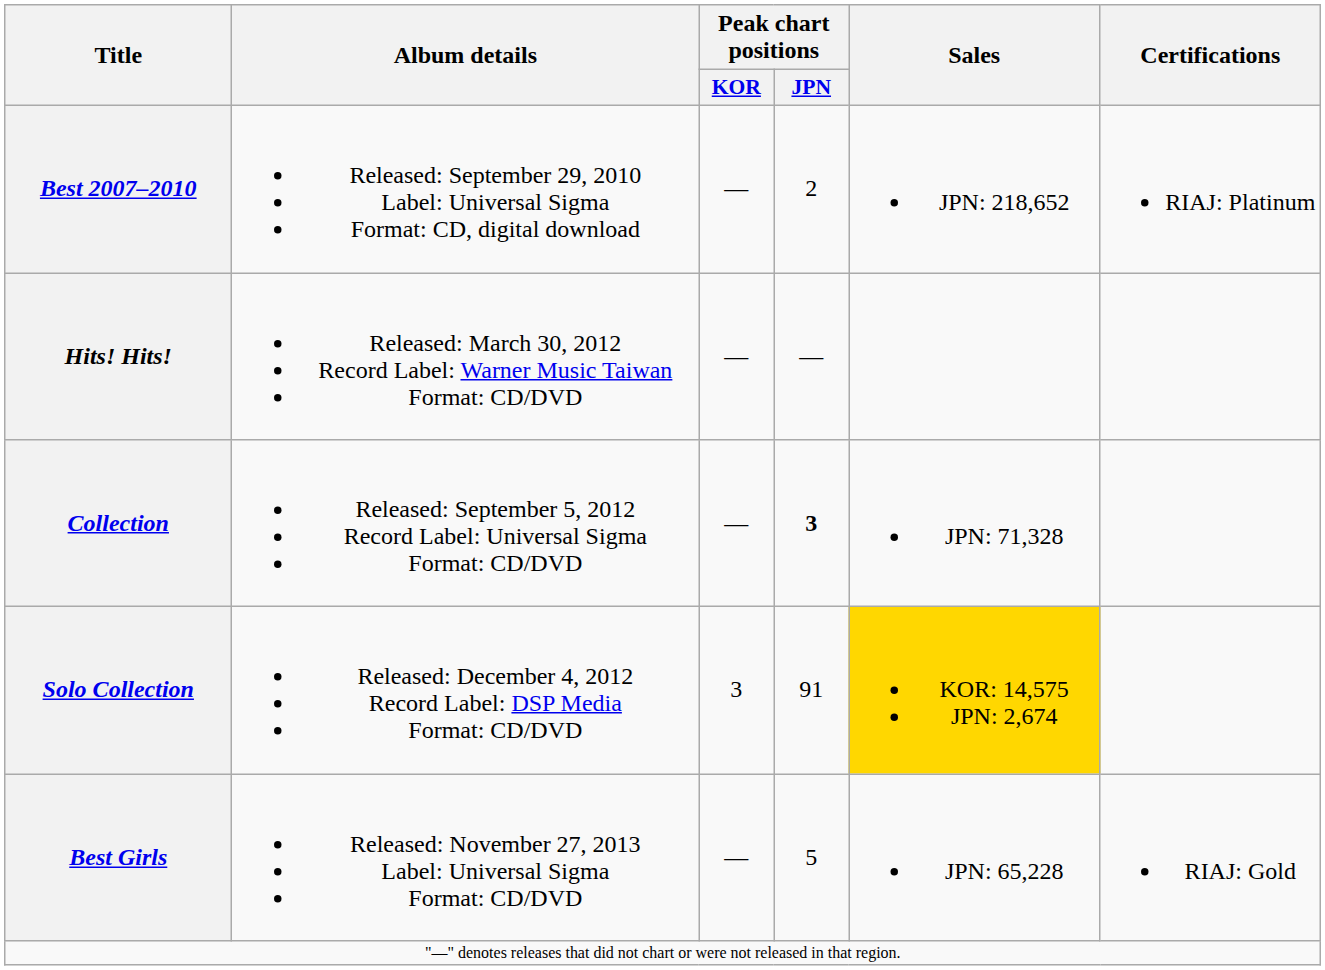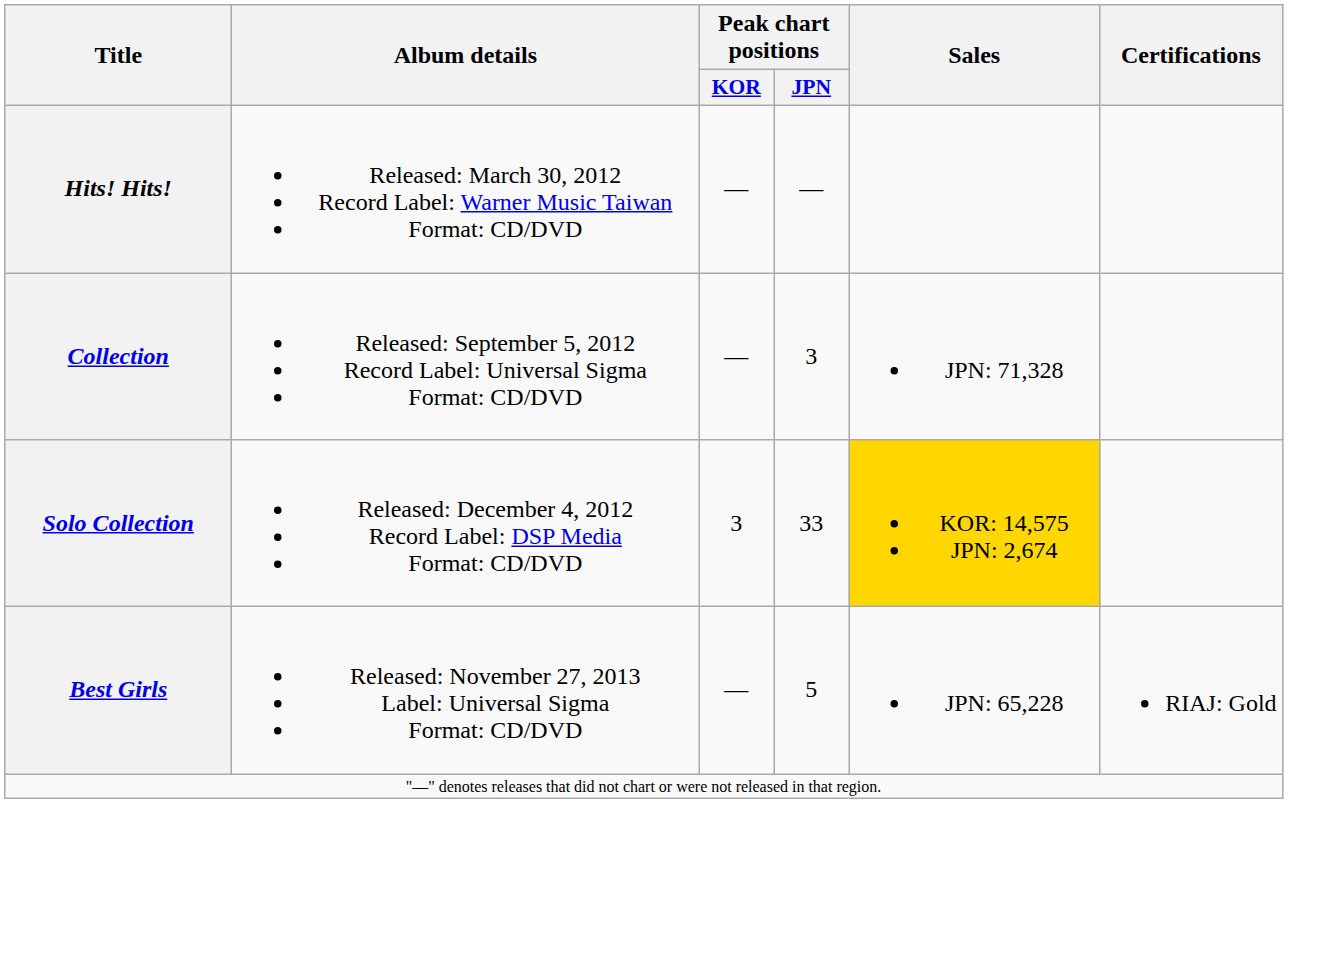- row: Best 2007–2010 | Released: September 29, 2010 Label: Universal Sigma Format: CD, digital download | — | 2 | JPN: 218,652 | RIAJ: Platinum
Collection | Peak chart positions / JPN: bold -> normal
Solo Collection | Peak chart positions / JPN: 91 -> 33
